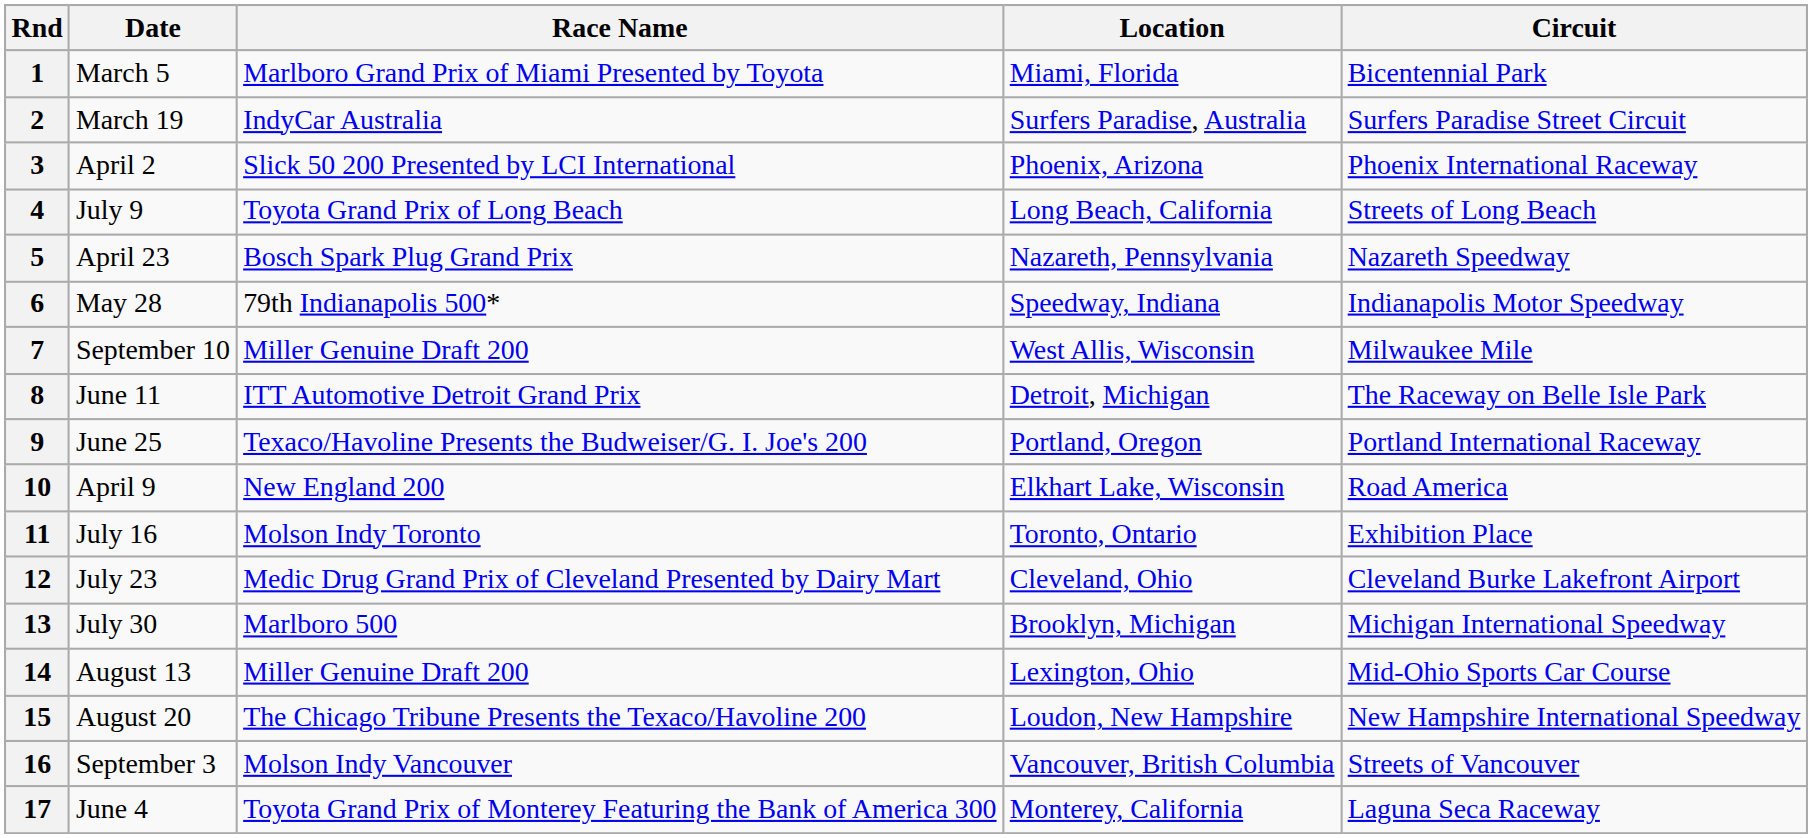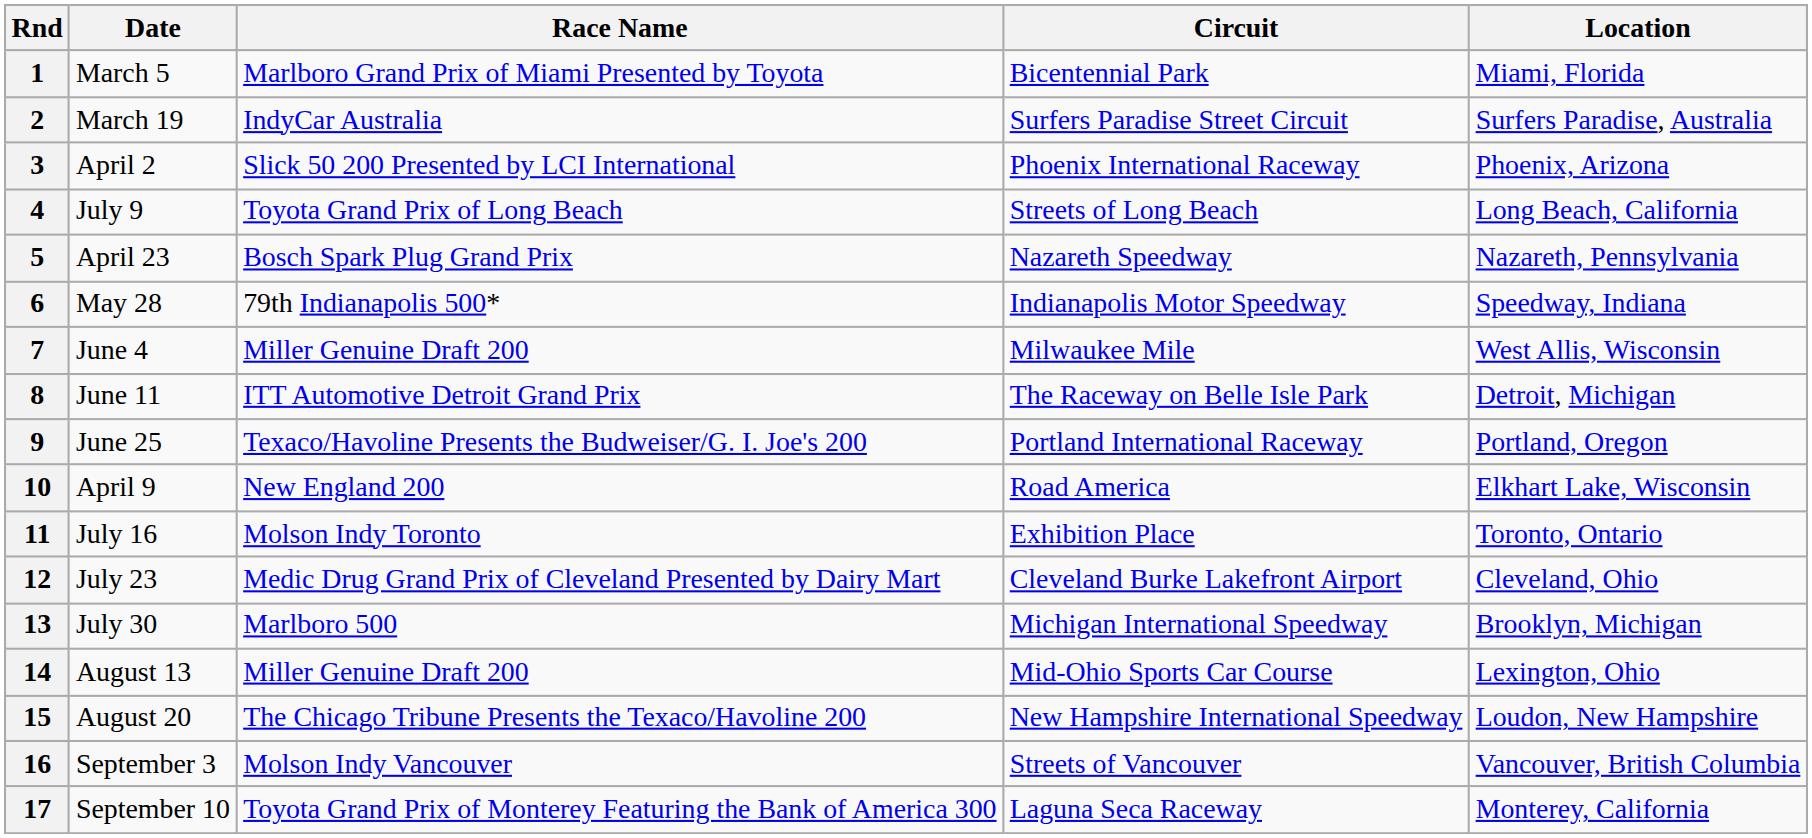columns swapped: Circuit <-> Location
7 | Date: September 10 -> June 4
17 | Date: June 4 -> September 10
